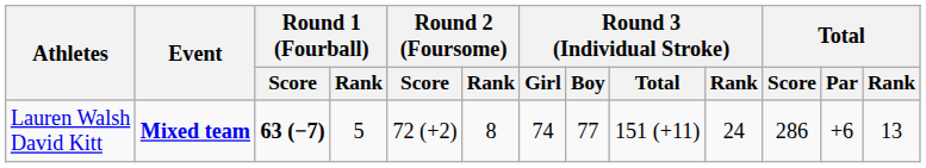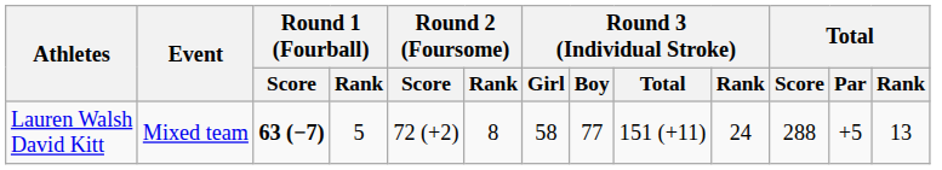Lauren Walsh David Kitt | Event: bold -> normal
Lauren Walsh David Kitt | Round 3 (Individual Stroke) / Girl: 74 -> 58
Lauren Walsh David Kitt | Total / Score: 286 -> 288
Lauren Walsh David Kitt | Total / Par: +6 -> +5
